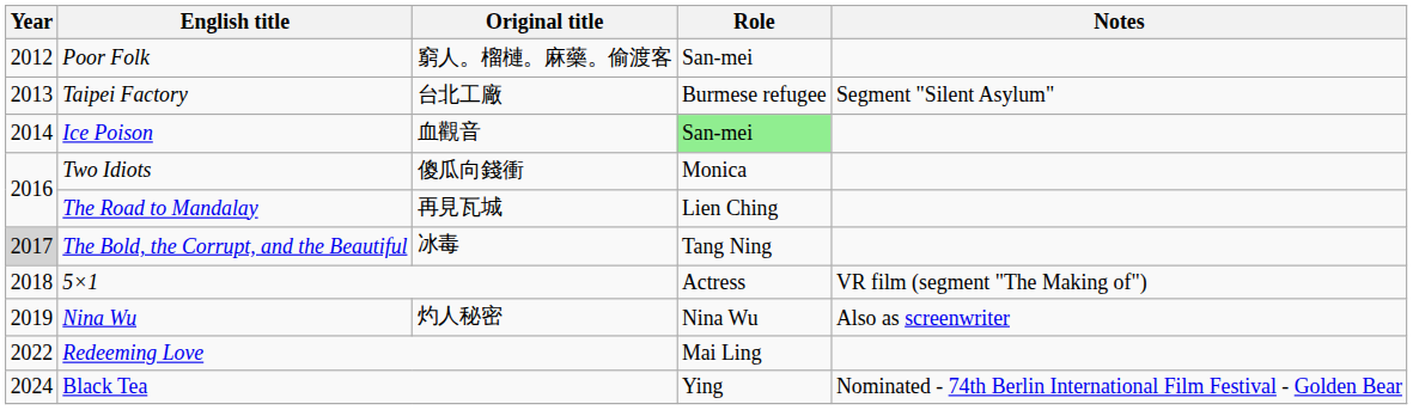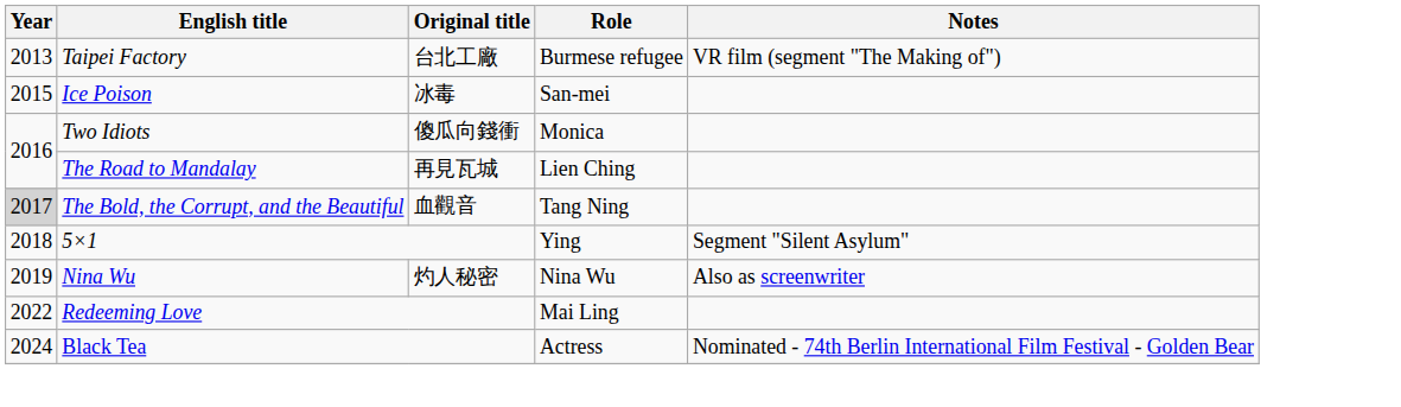- row: 2012 | Poor Folk | 窮人。榴槤。麻藥。偷渡客 | San-mei
Taipei Factory | Notes: Segment "Silent Asylum" -> VR film (segment "The Making of")
Ice Poison | Year: 2014 -> 2015
Ice Poison | Original title: 血觀音 -> 冰毒
Ice Poison | Role: lightgreen background -> no background
The Bold, the Corrupt, and the Beautiful | Original title: 冰毒 -> 血觀音
5×1 | Role: Actress -> Ying
5×1 | Notes: VR film (segment "The Making of") -> Segment "Silent Asylum"
Black Tea | Role: Ying -> Actress
